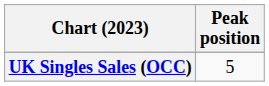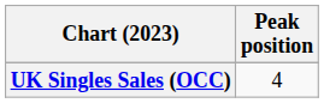UK Singles Sales (OCC) | Peak position: 5 -> 4
